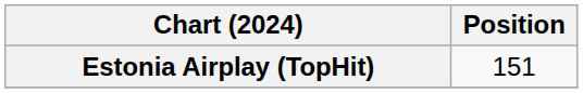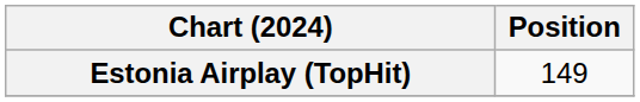Estonia Airplay (TopHit) | Position: 151 -> 149
